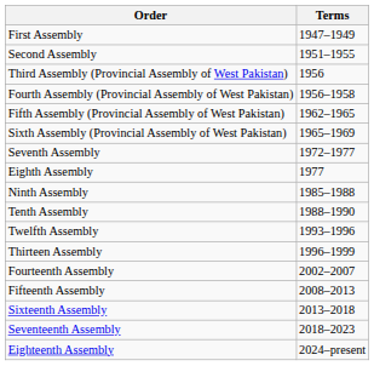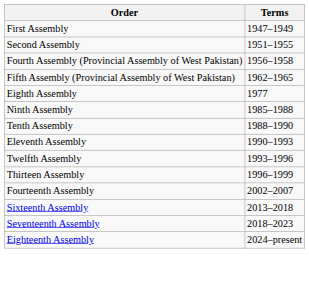- row: Third Assembly (Provincial Assembly of West Pakistan) | 1956
- row: Sixth Assembly (Provincial Assembly of West Pakistan) | 1965–1969
- row: Seventh Assembly | 1972–1977
+ row: Eleventh Assembly | 1990–1993
- row: Fifteenth Assembly | 2008–2013
